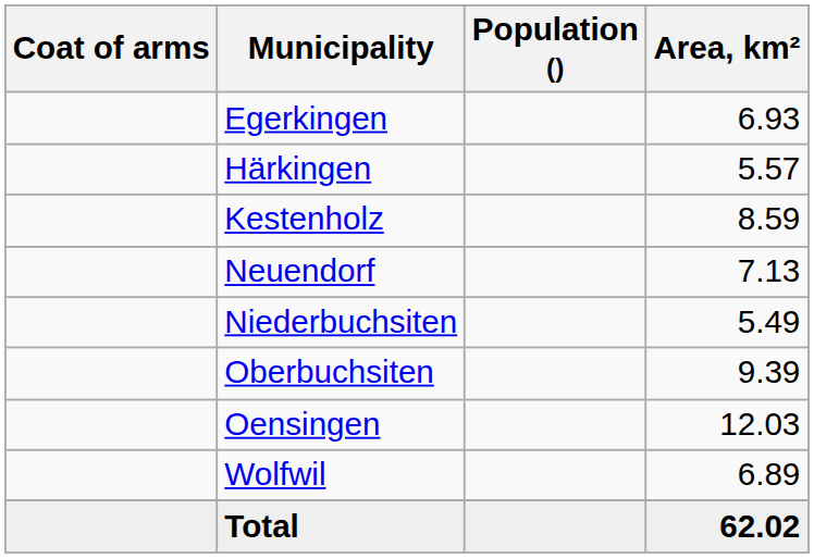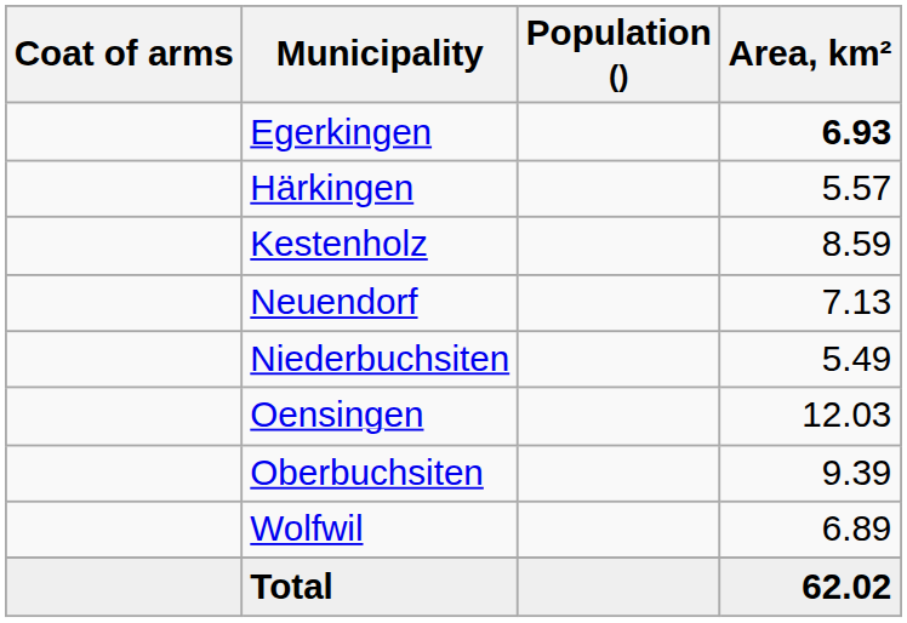Egerkingen | Area, km²: normal -> bold
rows swapped: Oberbuchsiten <-> Oensingen
